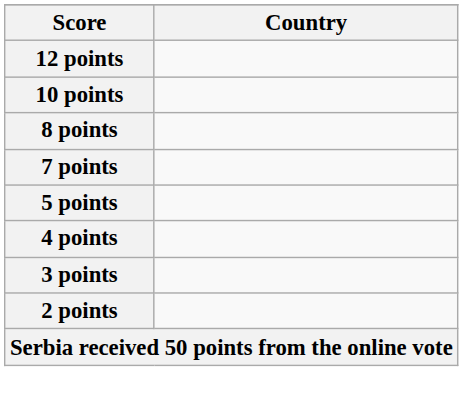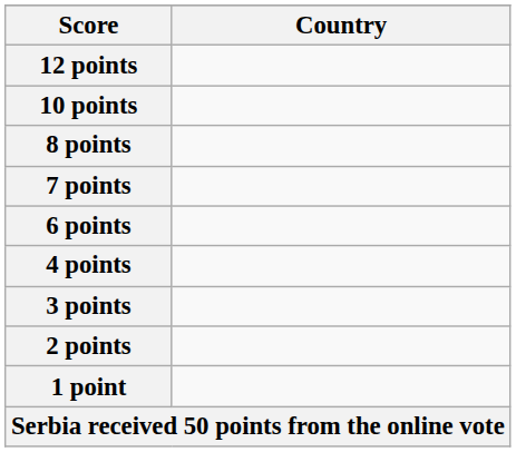+ row: 6 points
- row: 5 points
+ row: 1 point
